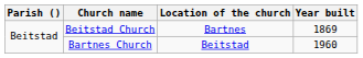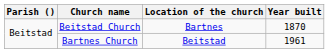Beitstad Church | Year built: 1869 -> 1870
Bartnes Church | Year built: 1960 -> 1961
